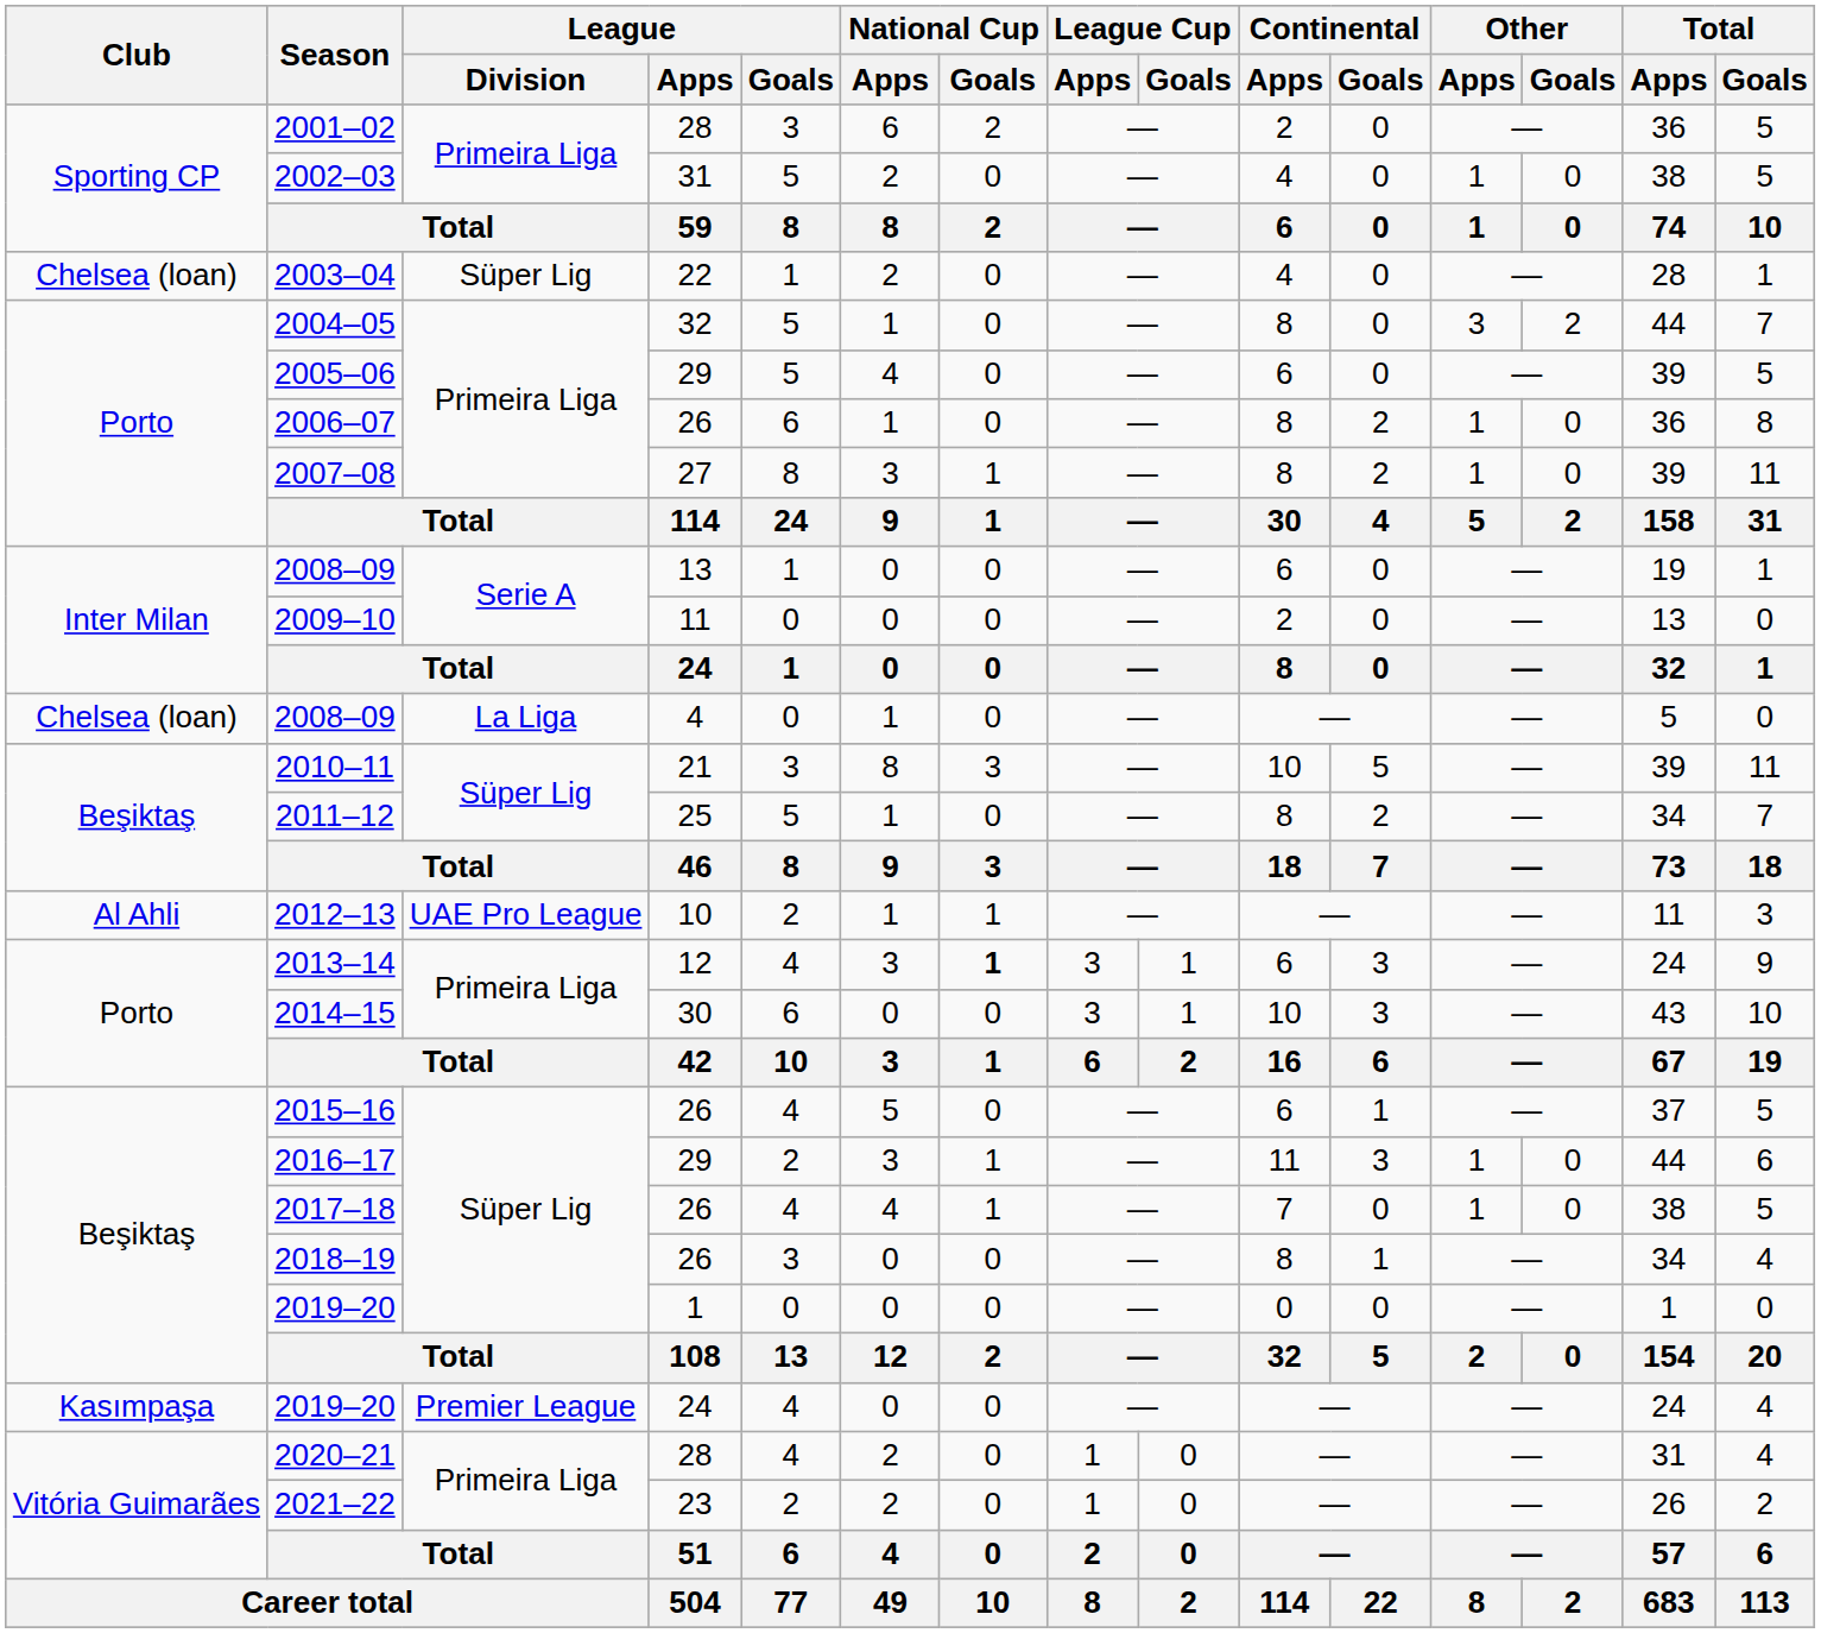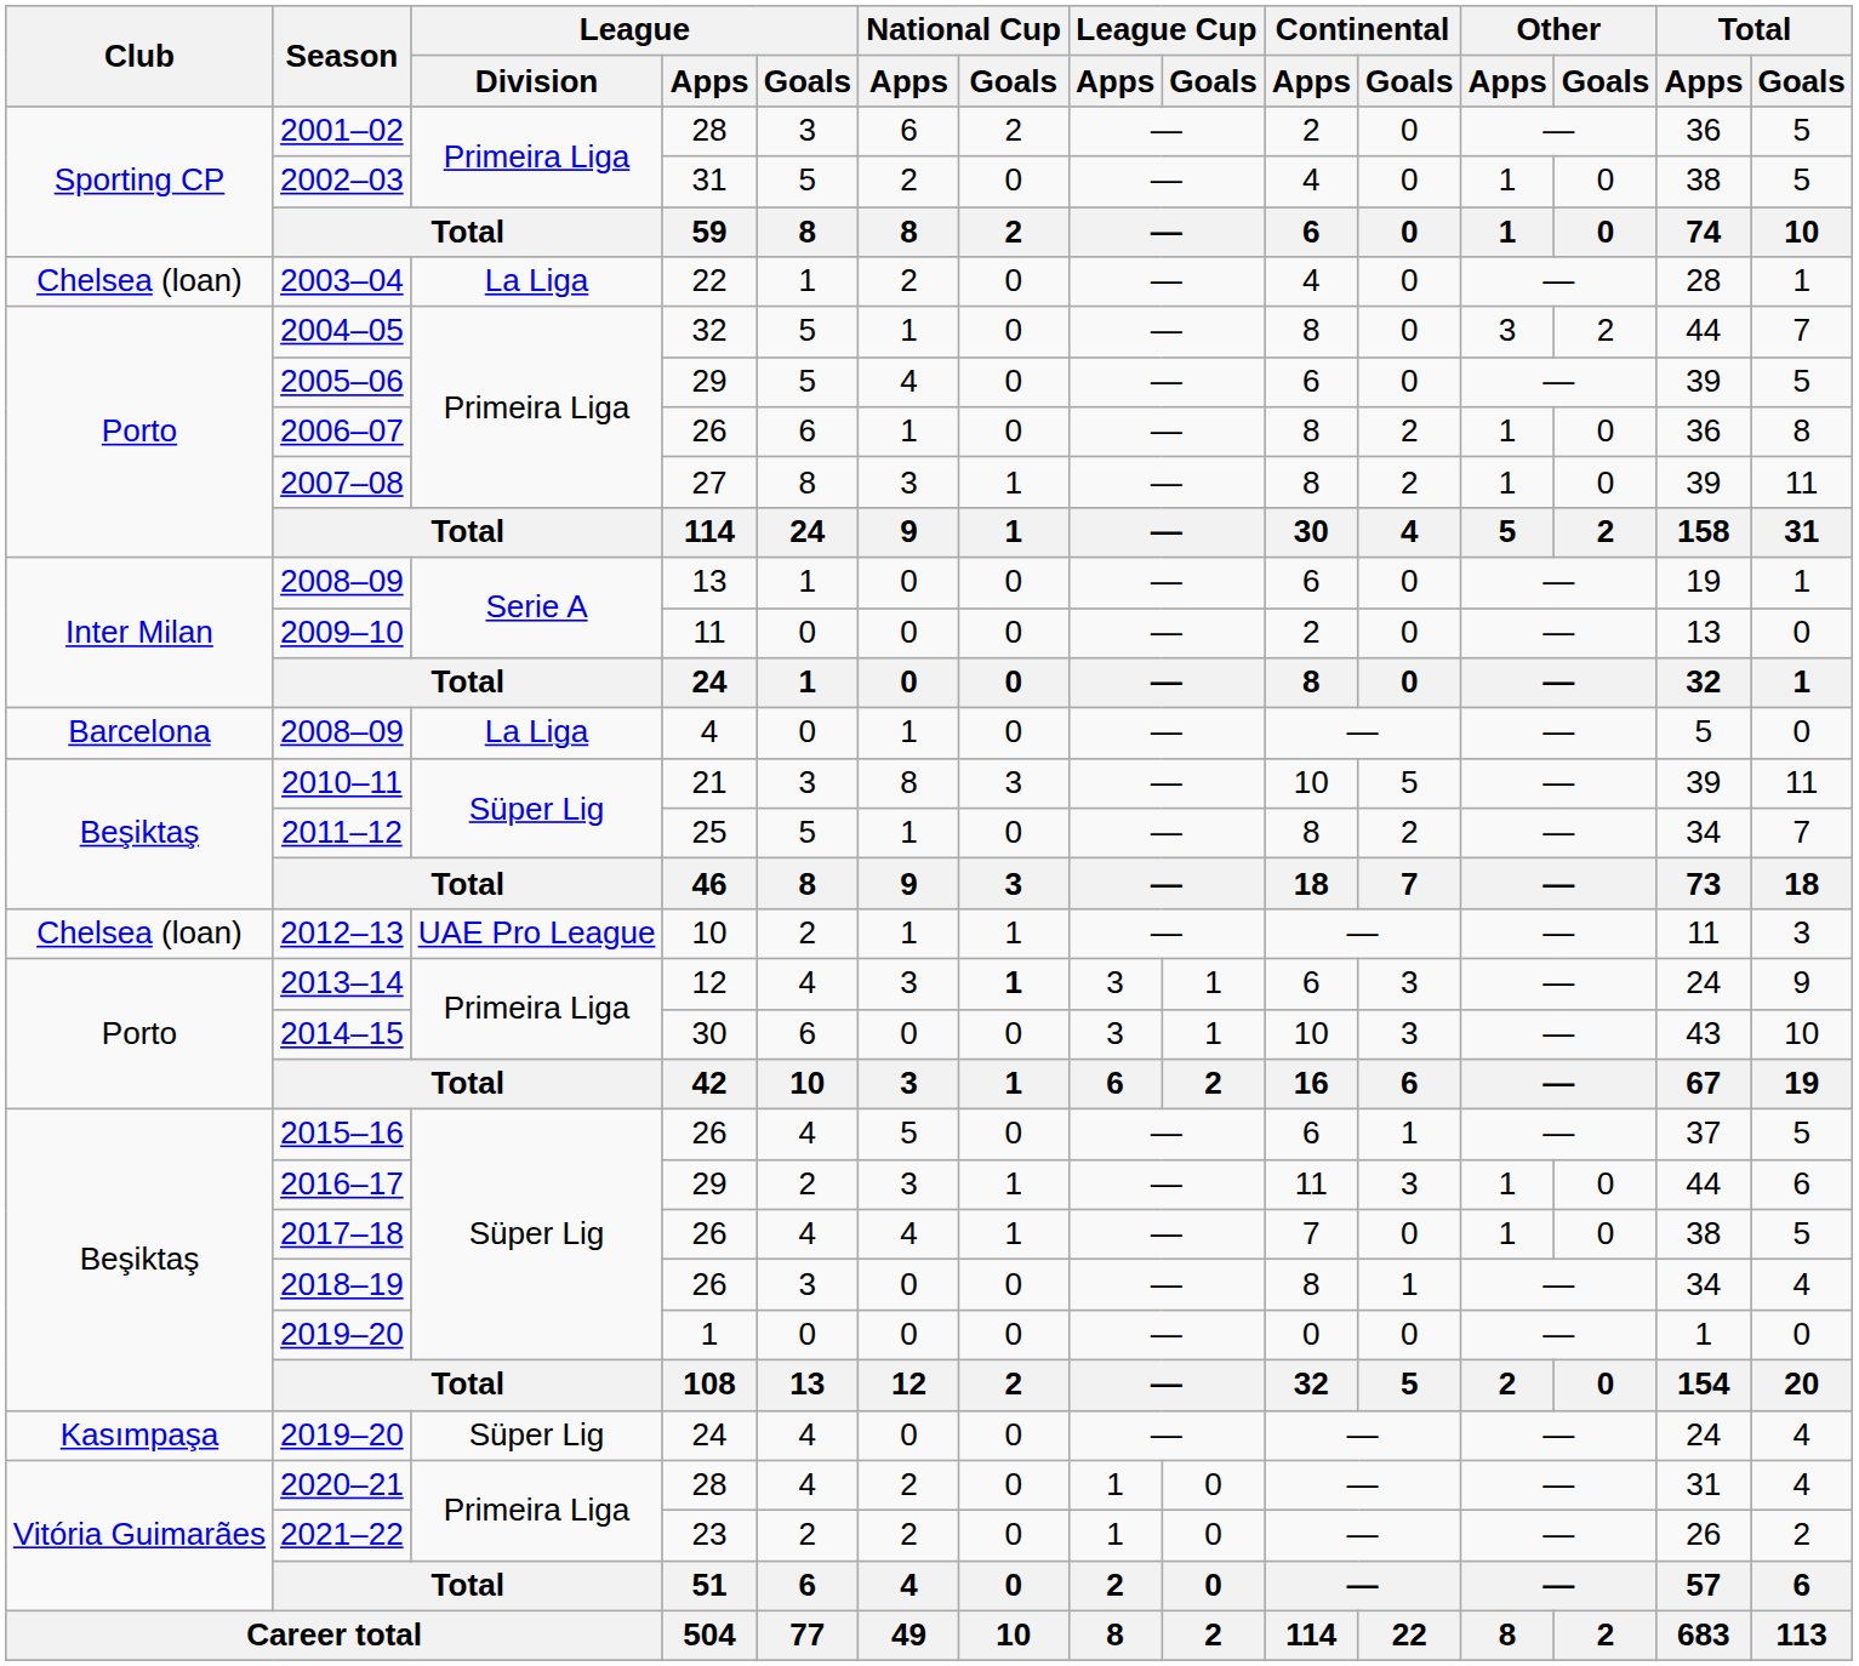2003–04 | League / Division: Süper Lig -> La Liga
2008–09 / 4 | Club: Chelsea (loan) -> Barcelona
2012–13 | Club: Al Ahli -> Chelsea (loan)
2019–20 / 24 | League / Division: Premier League -> Süper Lig
